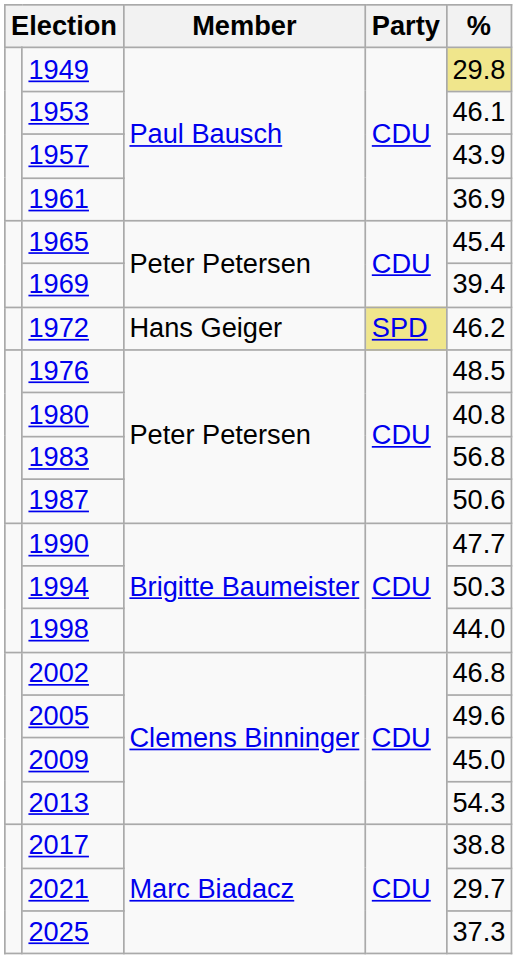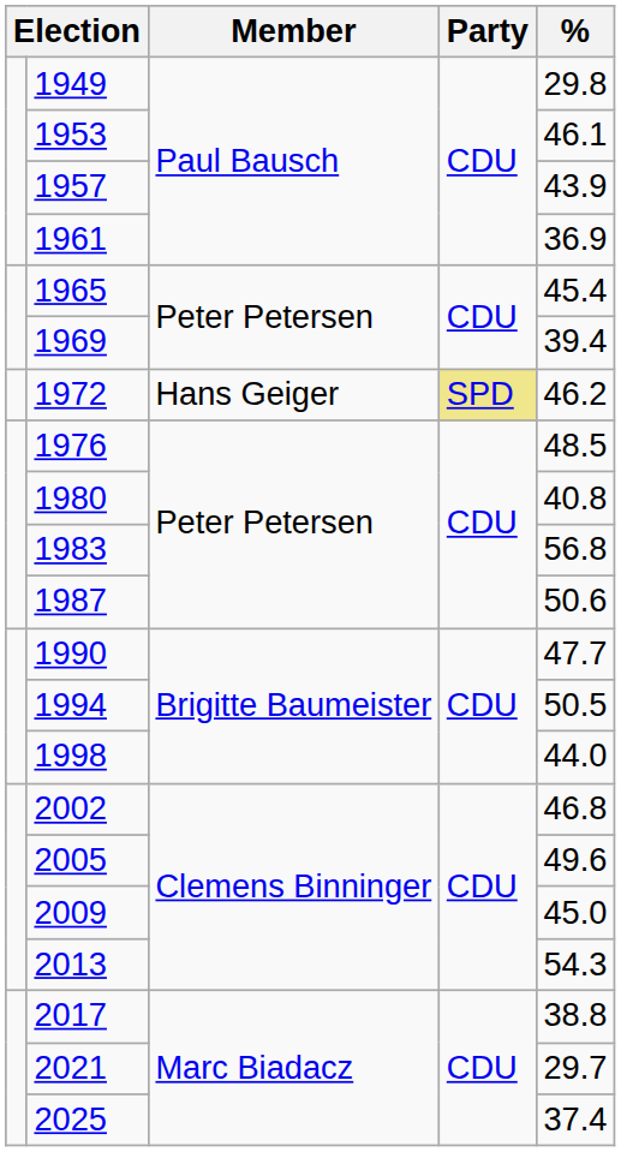1949 | %: khaki background -> no background
1994 | %: 50.3 -> 50.5
2025 | %: 37.3 -> 37.4
